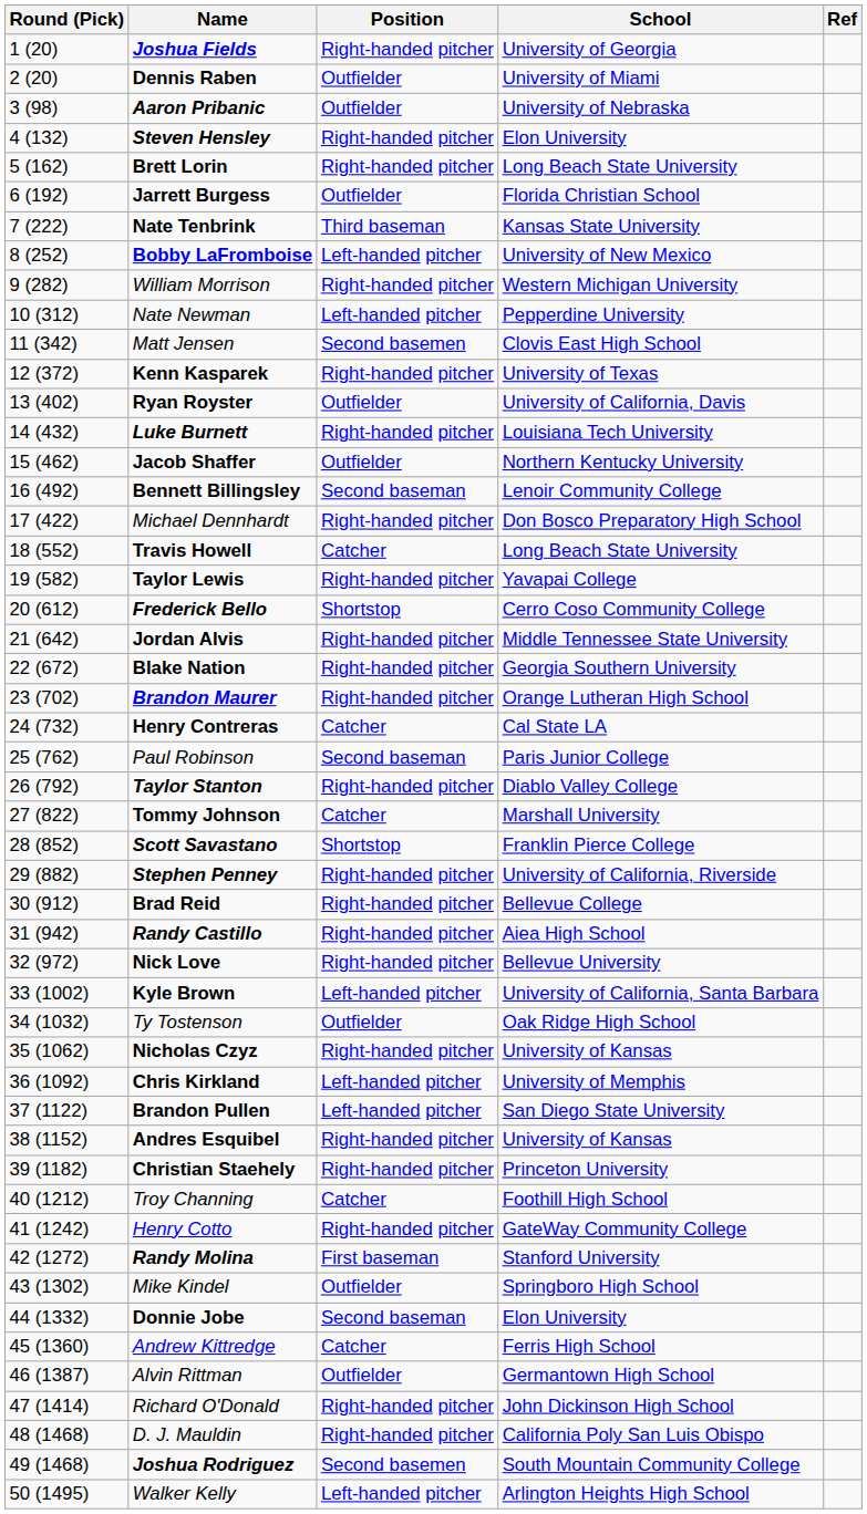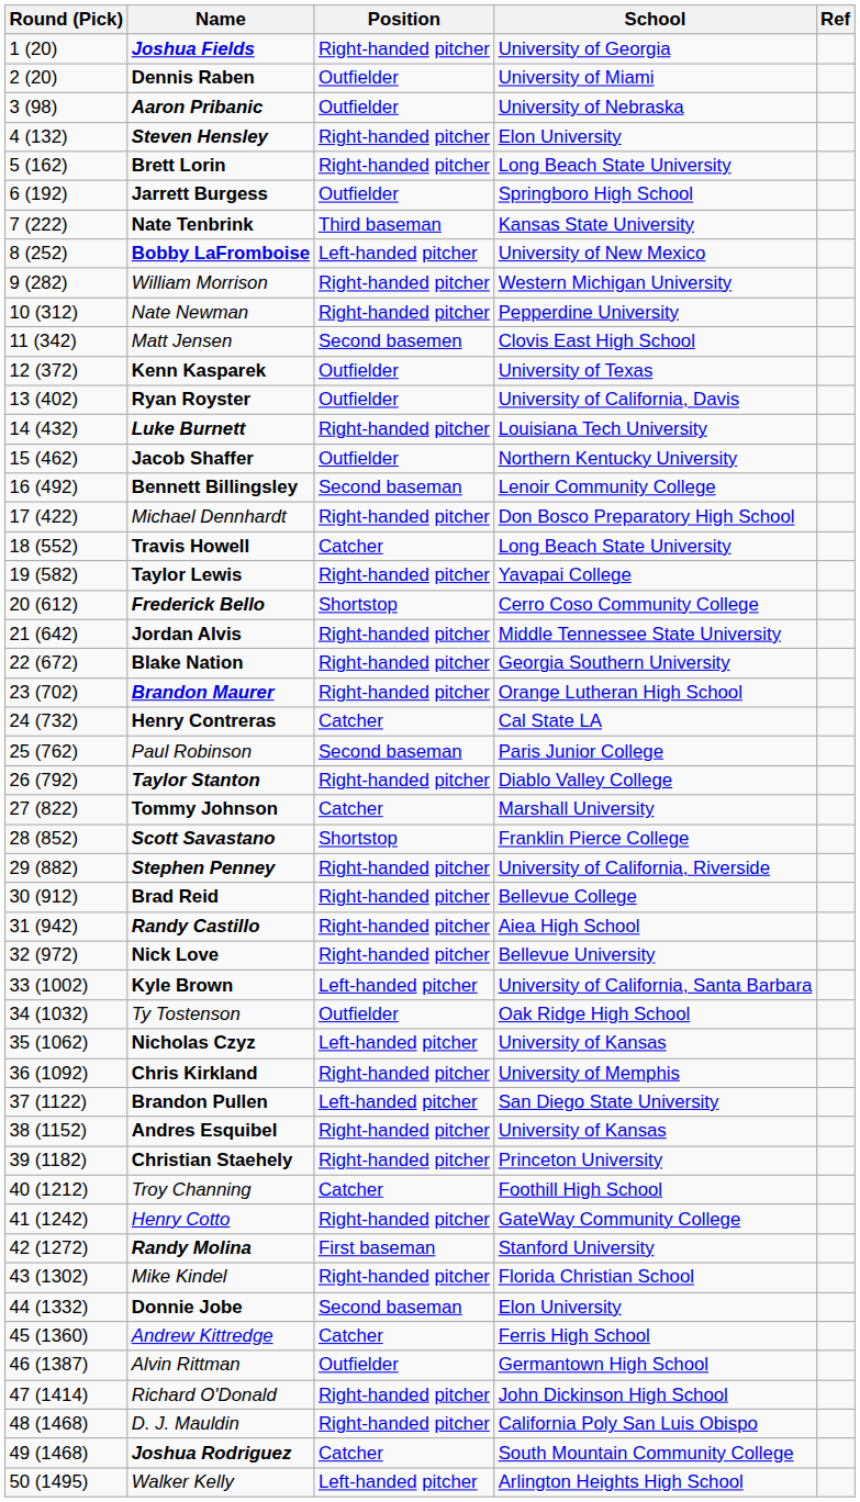Jarrett Burgess | School: Florida Christian School -> Springboro High School
Nate Newman | Position: Left-handed pitcher -> Right-handed pitcher
Kenn Kasparek | Position: Right-handed pitcher -> Outfielder
Nicholas Czyz | Position: Right-handed pitcher -> Left-handed pitcher
Chris Kirkland | Position: Left-handed pitcher -> Right-handed pitcher
Mike Kindel | Position: Outfielder -> Right-handed pitcher
Mike Kindel | School: Springboro High School -> Florida Christian School
Joshua Rodriguez | Position: Second basemen -> Catcher
